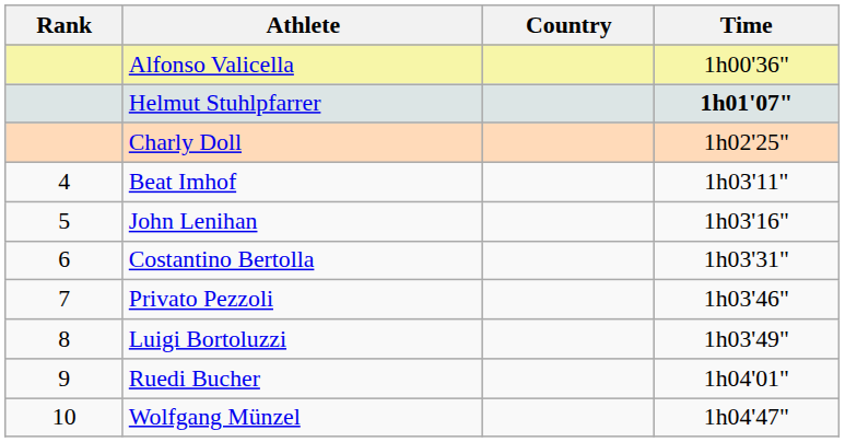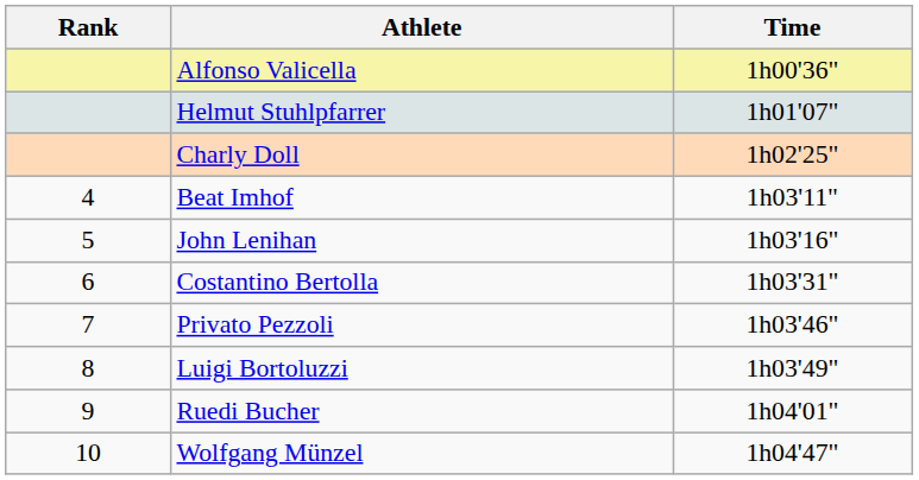- column: Country
Helmut Stuhlpfarrer | Time: bold -> normal
